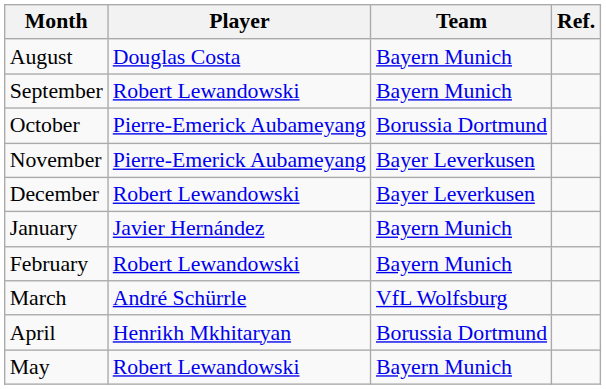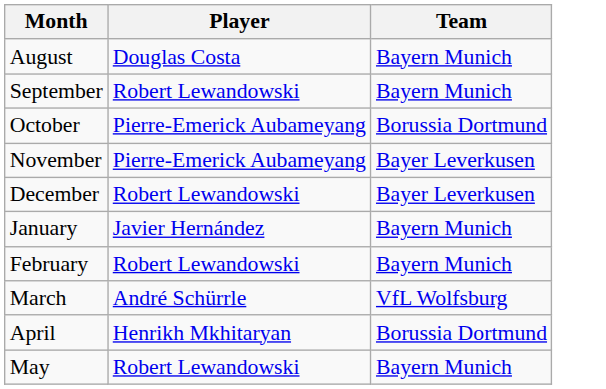- column: Ref.
